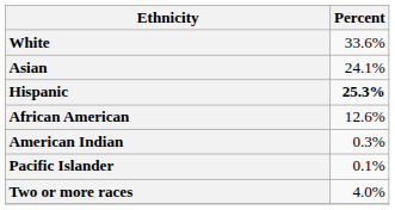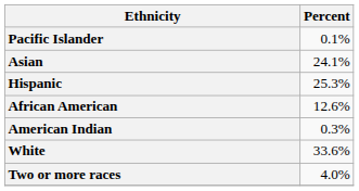rows swapped: White <-> Pacific Islander
Hispanic | Percent: bold -> normal
